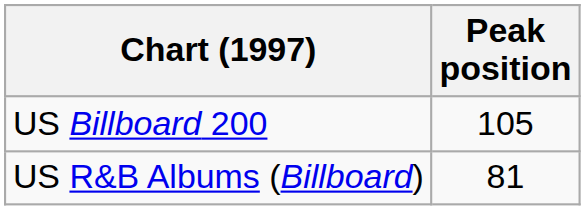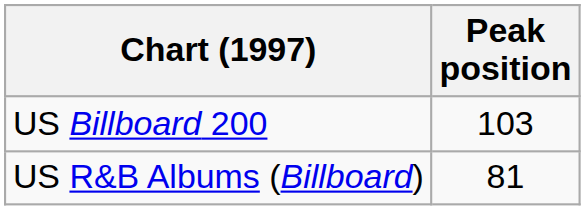US Billboard 200 | Peak position: 105 -> 103
